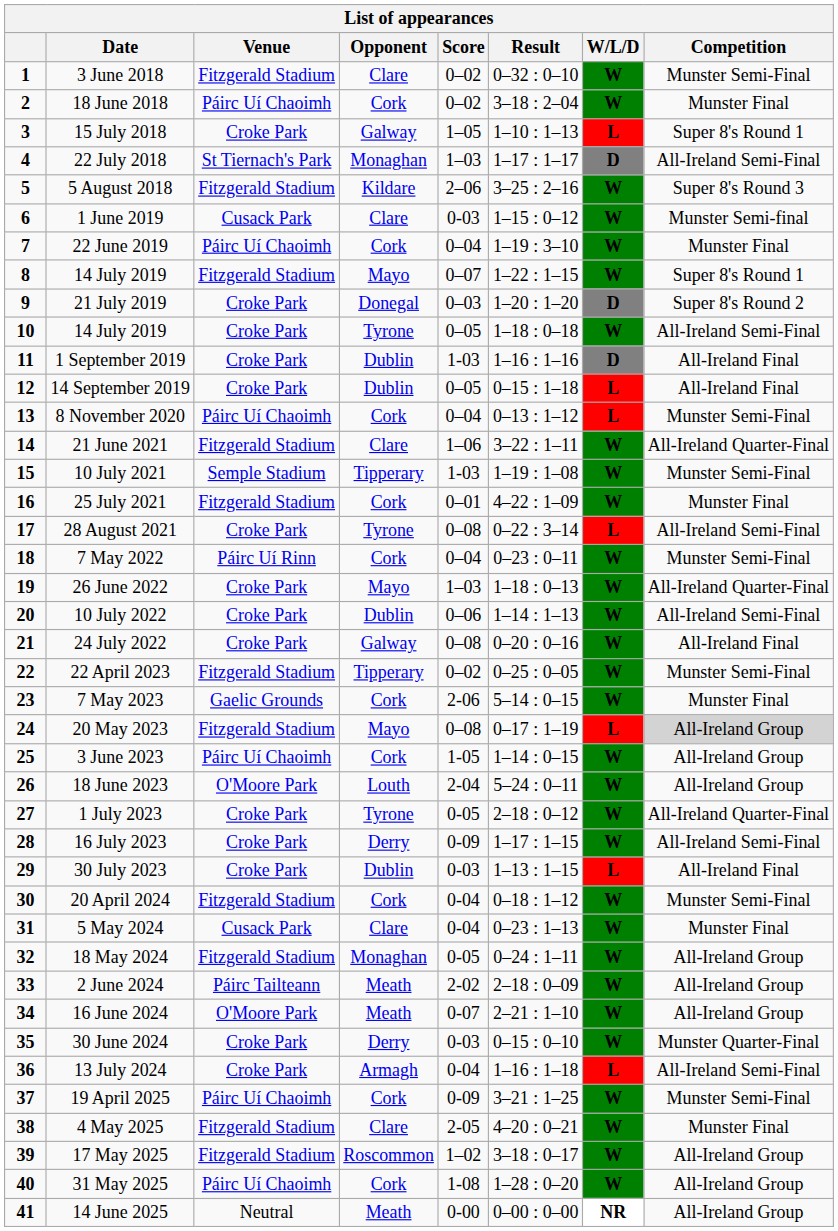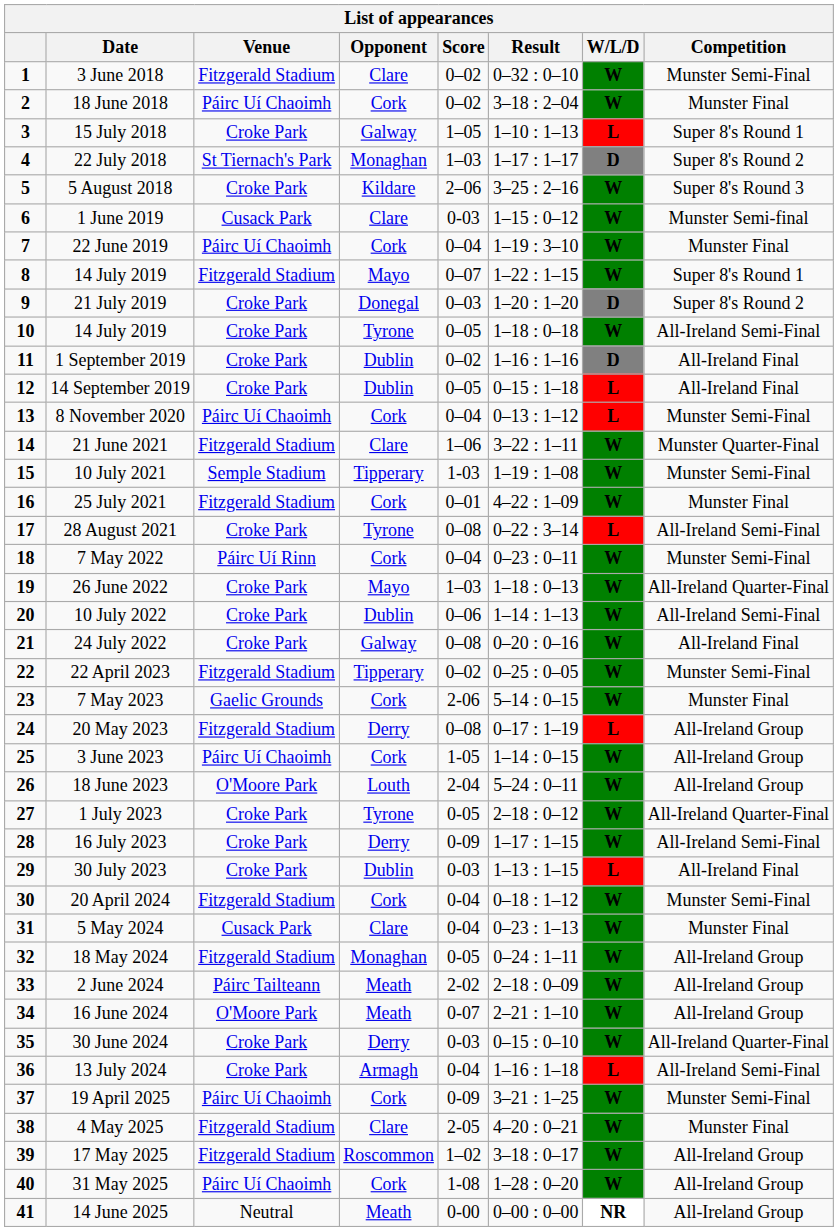22 July 2018 | Competition: All-Ireland Semi-Final -> Super 8's Round 2
5 August 2018 | Venue: Fitzgerald Stadium -> Croke Park
1 September 2019 | Score: 1-03 -> 0–02
21 June 2021 | Competition: All-Ireland Quarter-Final -> Munster Quarter-Final
20 May 2023 | Opponent: Mayo -> Derry
20 May 2023 | Competition: lightgrey background -> no background
30 June 2024 | Competition: Munster Quarter-Final -> All-Ireland Quarter-Final
